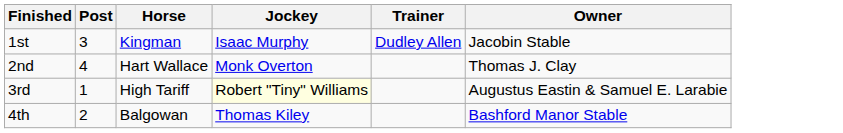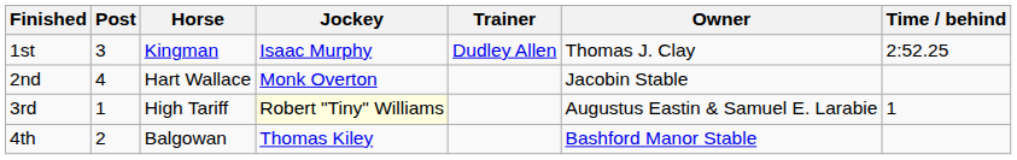+ column: Time / behind | 2:52.25 | 1
1st | Owner: Jacobin Stable -> Thomas J. Clay
2nd | Owner: Thomas J. Clay -> Jacobin Stable
